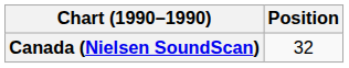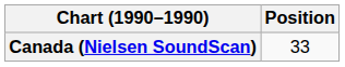Canada (Nielsen SoundScan) | Position: 32 -> 33
